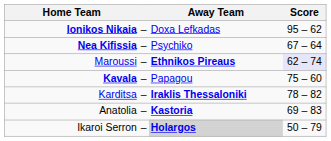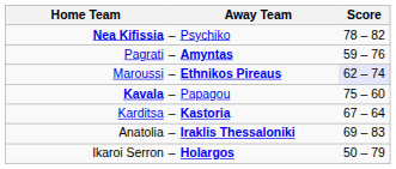- row: Ionikos Nikaia | – | Doxa Lefkadas | 95 – 62
Nea Kifissia | Score: 67 – 64 -> 78 – 82
+ row: Pagrati | – | Amyntas | 59 – 76
Karditsa | Away Team: Iraklis Thessaloniki -> Kastoria
Karditsa | Score: 78 – 82 -> 67 – 64
Anatolia | Away Team: Kastoria -> Iraklis Thessaloniki
Ikaroi Serron | Away Team: lightgrey background -> no background
